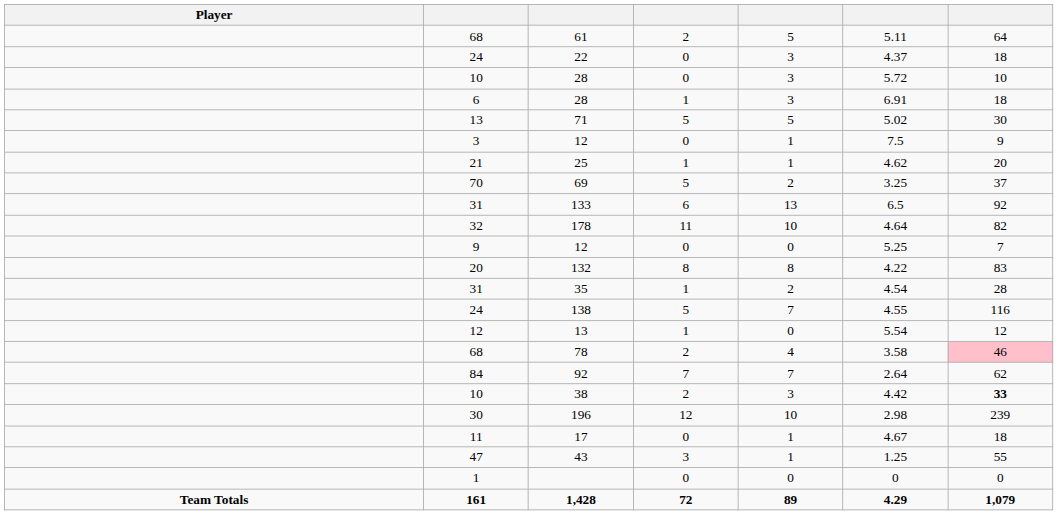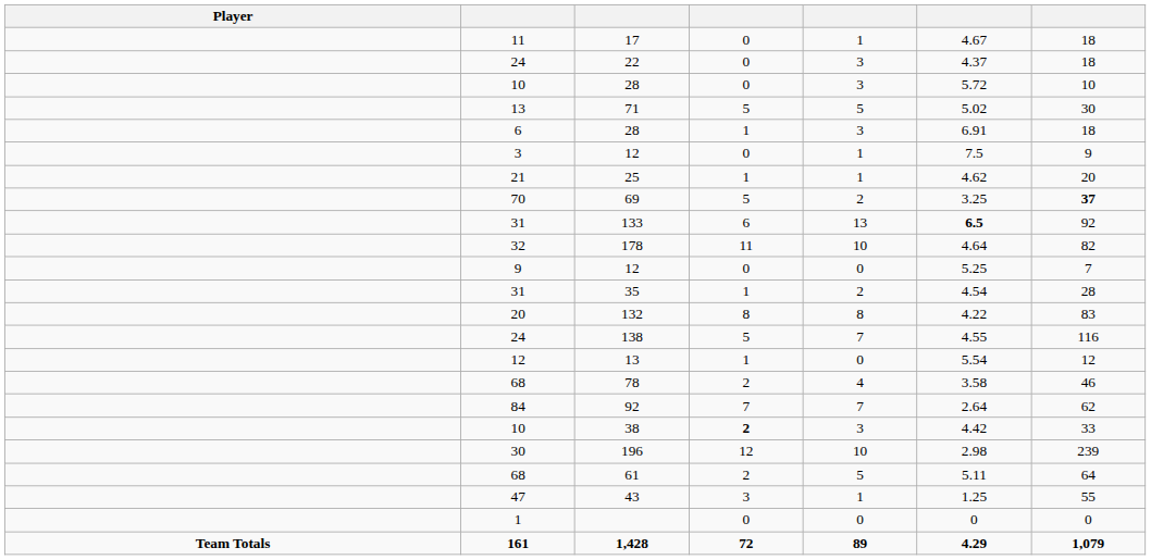rows swapped: 61 <-> 17
rows swapped: 71 <-> 6 / 28
69 | column 7: normal -> bold
133 | column 6: normal -> bold
rows swapped: 35 <-> 132
78 | column 7: pink background -> no background
38 | column 4: normal -> bold
38 | column 7: bold -> normal
